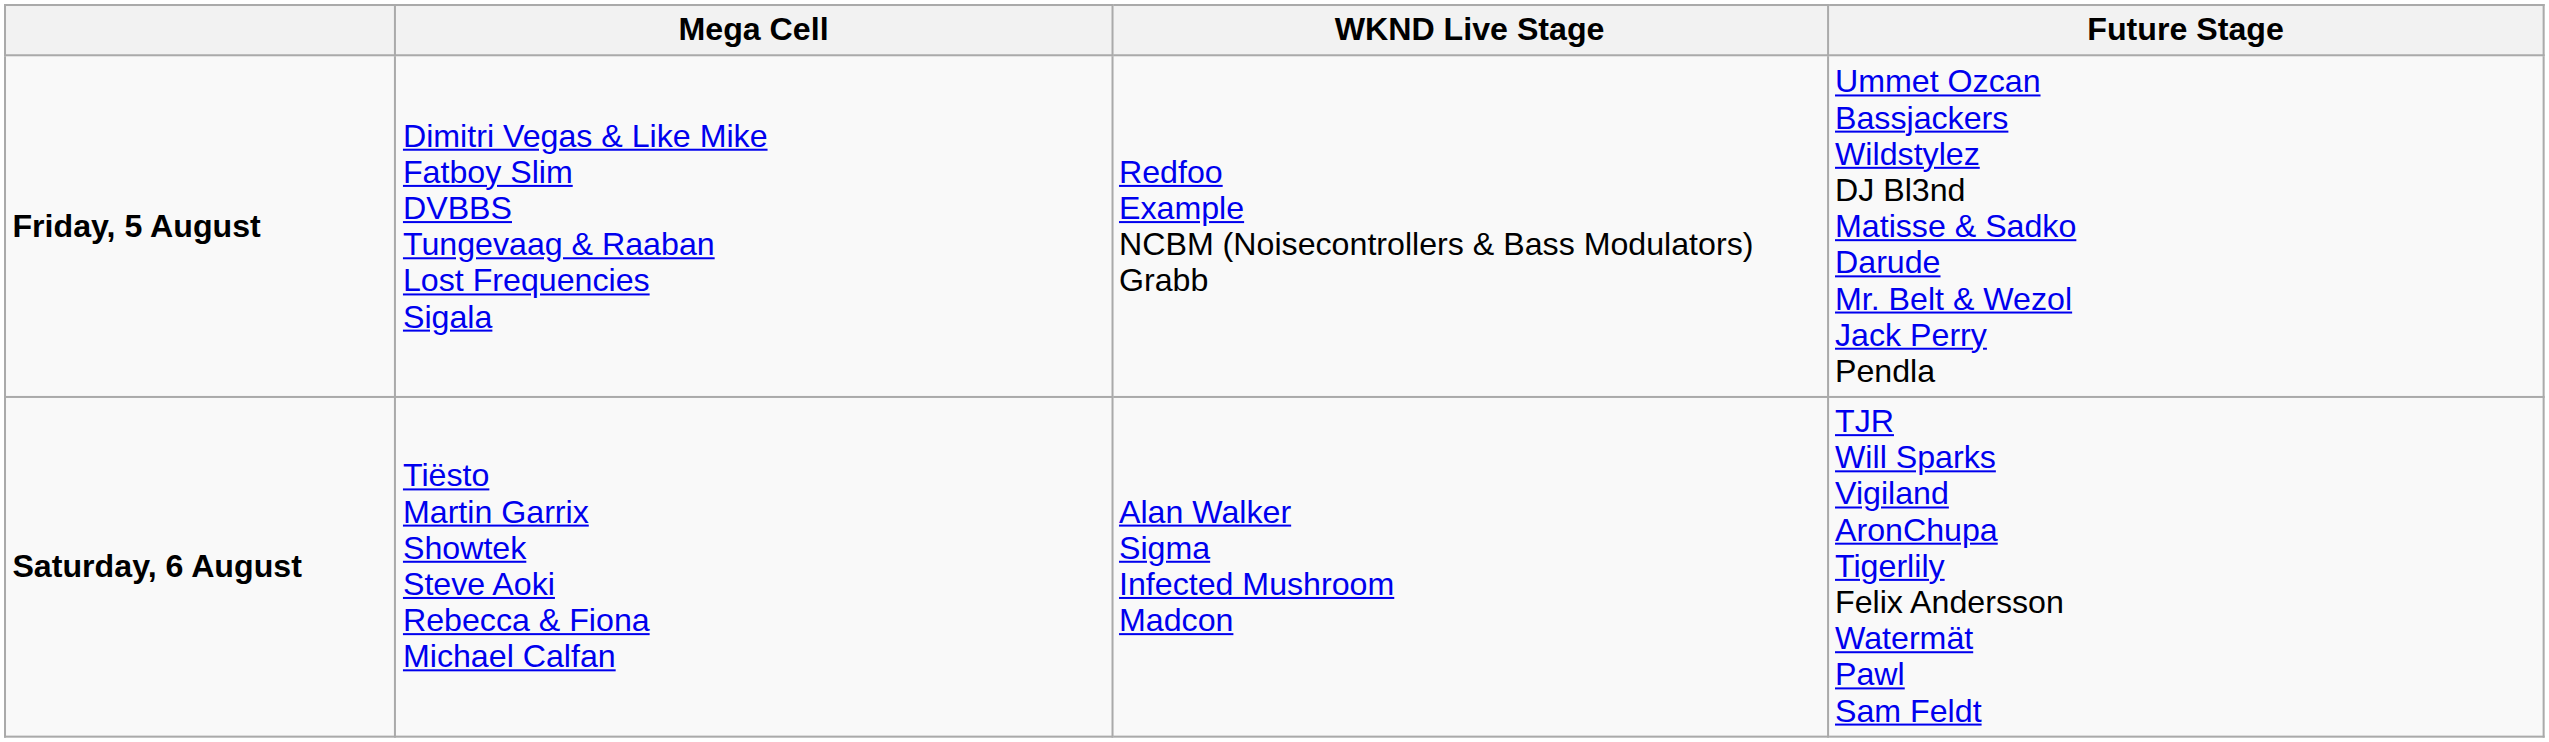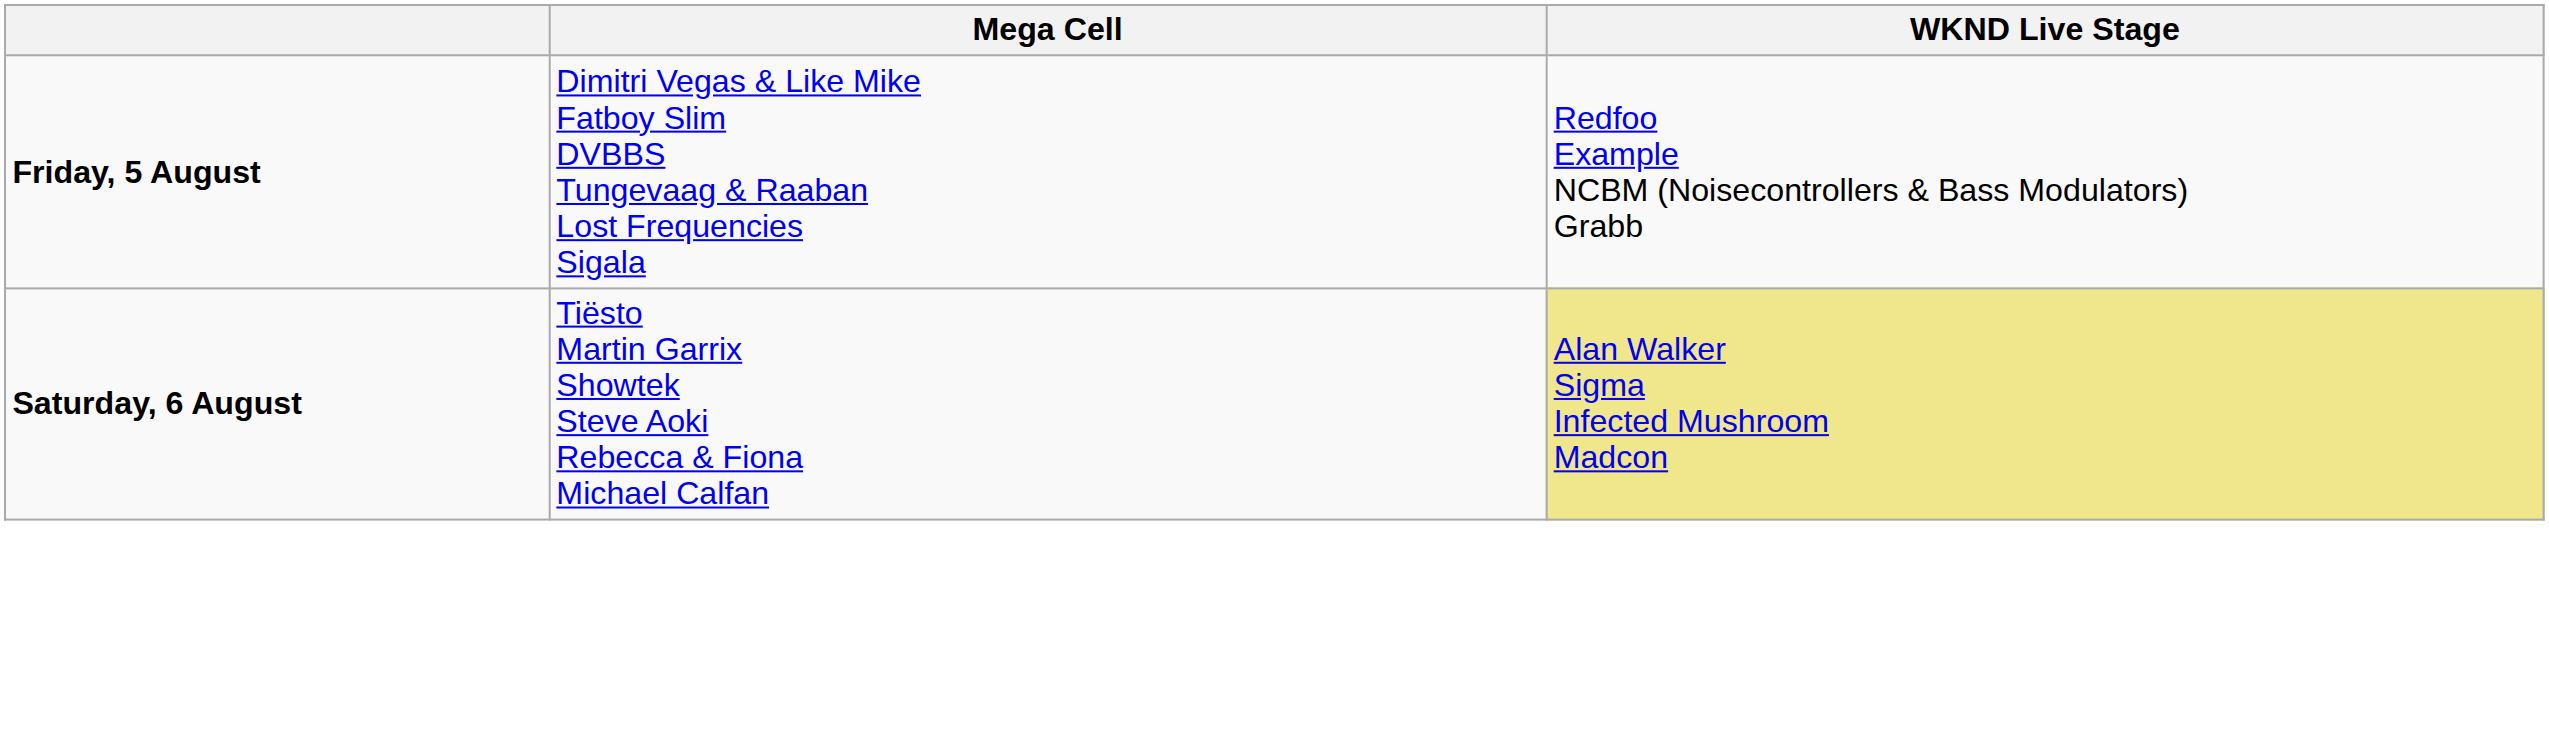- column: Future Stage | Ummet Ozcan Bassjackers Wildstylez DJ Bl3nd Matisse & Sadko Darude Mr. Belt & Wezol Jack Perry Pendla | TJR Will Sparks Vigiland AronChupa Tigerlily Felix Andersson Watermät Pawl Sam Feldt
Saturday, 6 August | WKND Live Stage: no background -> khaki background
